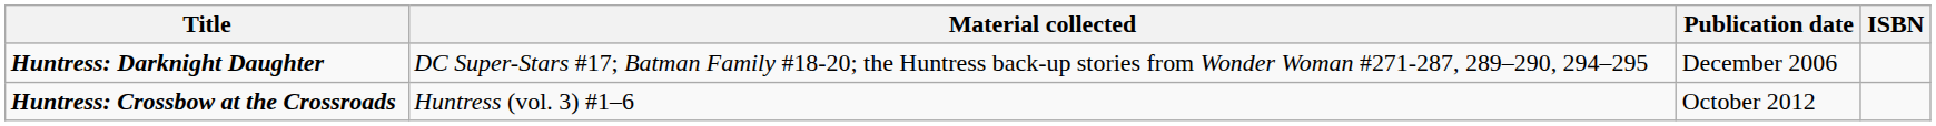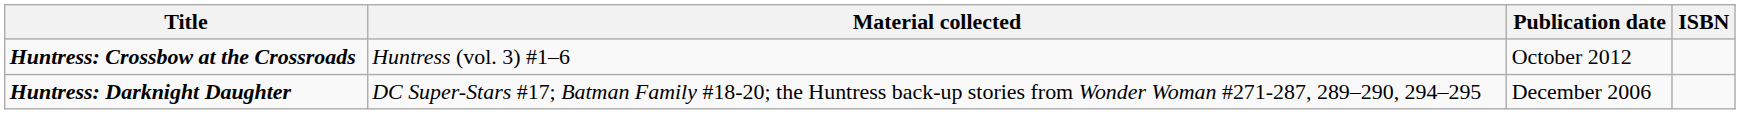rows swapped: Huntress: Darknight Daughter <-> Huntress: Crossbow at the Crossroads
